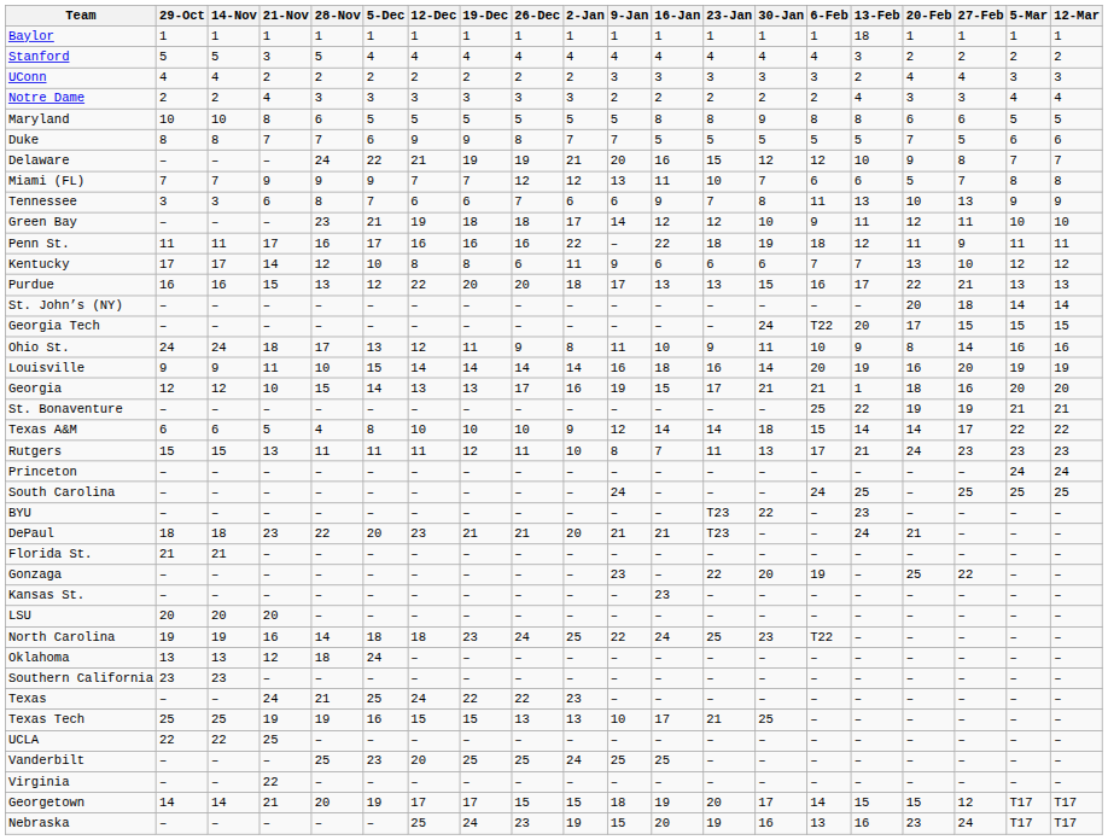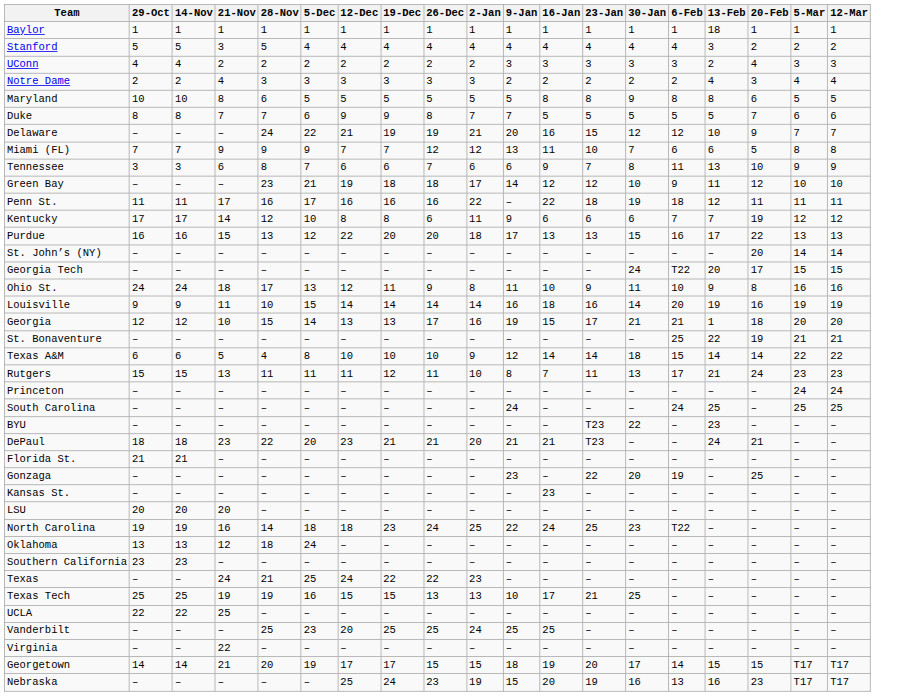- column: 27-Feb | 1 | 2 | 4 | 3 | 6 | 5 | 8 | 7 | 13 | 11 | 9 | 10 | 21 | 18 | 15 | 14 | 20 | 16 | 19 | 17 | 23 | – | 25 | – | – | – | 22 | – | – | – | – | – | – | – | – | – | – | 12 | 24
Kentucky | 20-Feb: 13 -> 19
